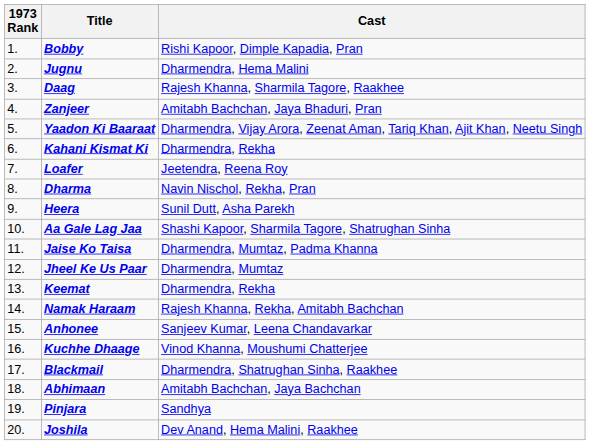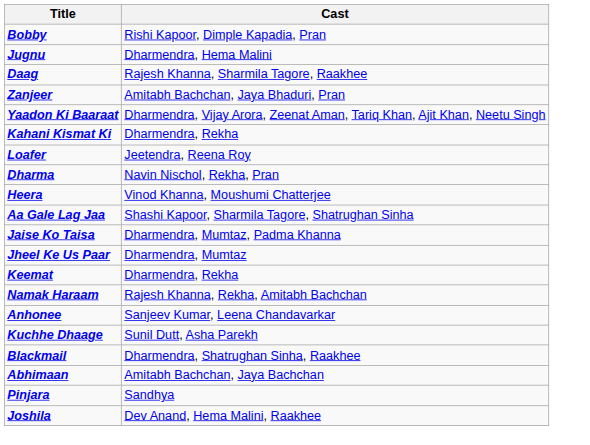- column: 1973 Rank | 1. | 2. | 3. | 4. | 5. | 6. | 7. | 8. | 9. | 10. | 11. | 12. | 13. | 14. | 15. | 16. | 17. | 18. | 19. | 20.
Heera | Cast: Sunil Dutt, Asha Parekh -> Vinod Khanna, Moushumi Chatterjee
Kuchhe Dhaage | Cast: Vinod Khanna, Moushumi Chatterjee -> Sunil Dutt, Asha Parekh
